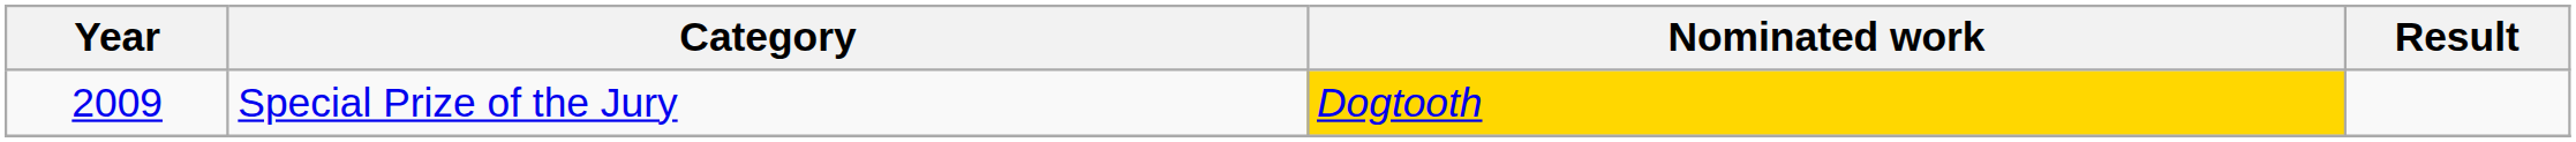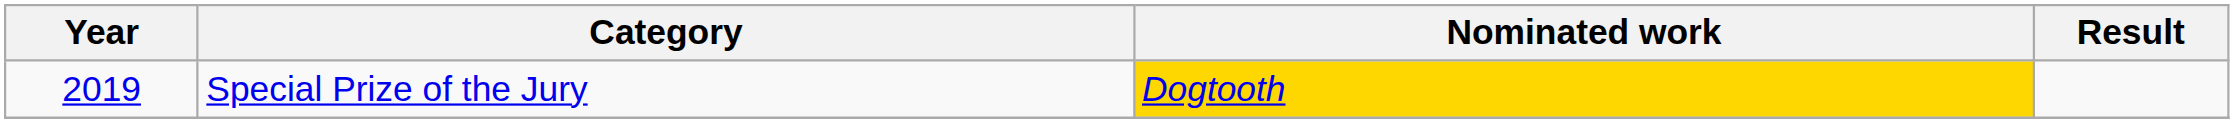Special Prize of the Jury | Year: 2009 -> 2019
